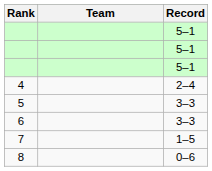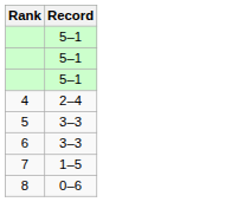- column: Team
